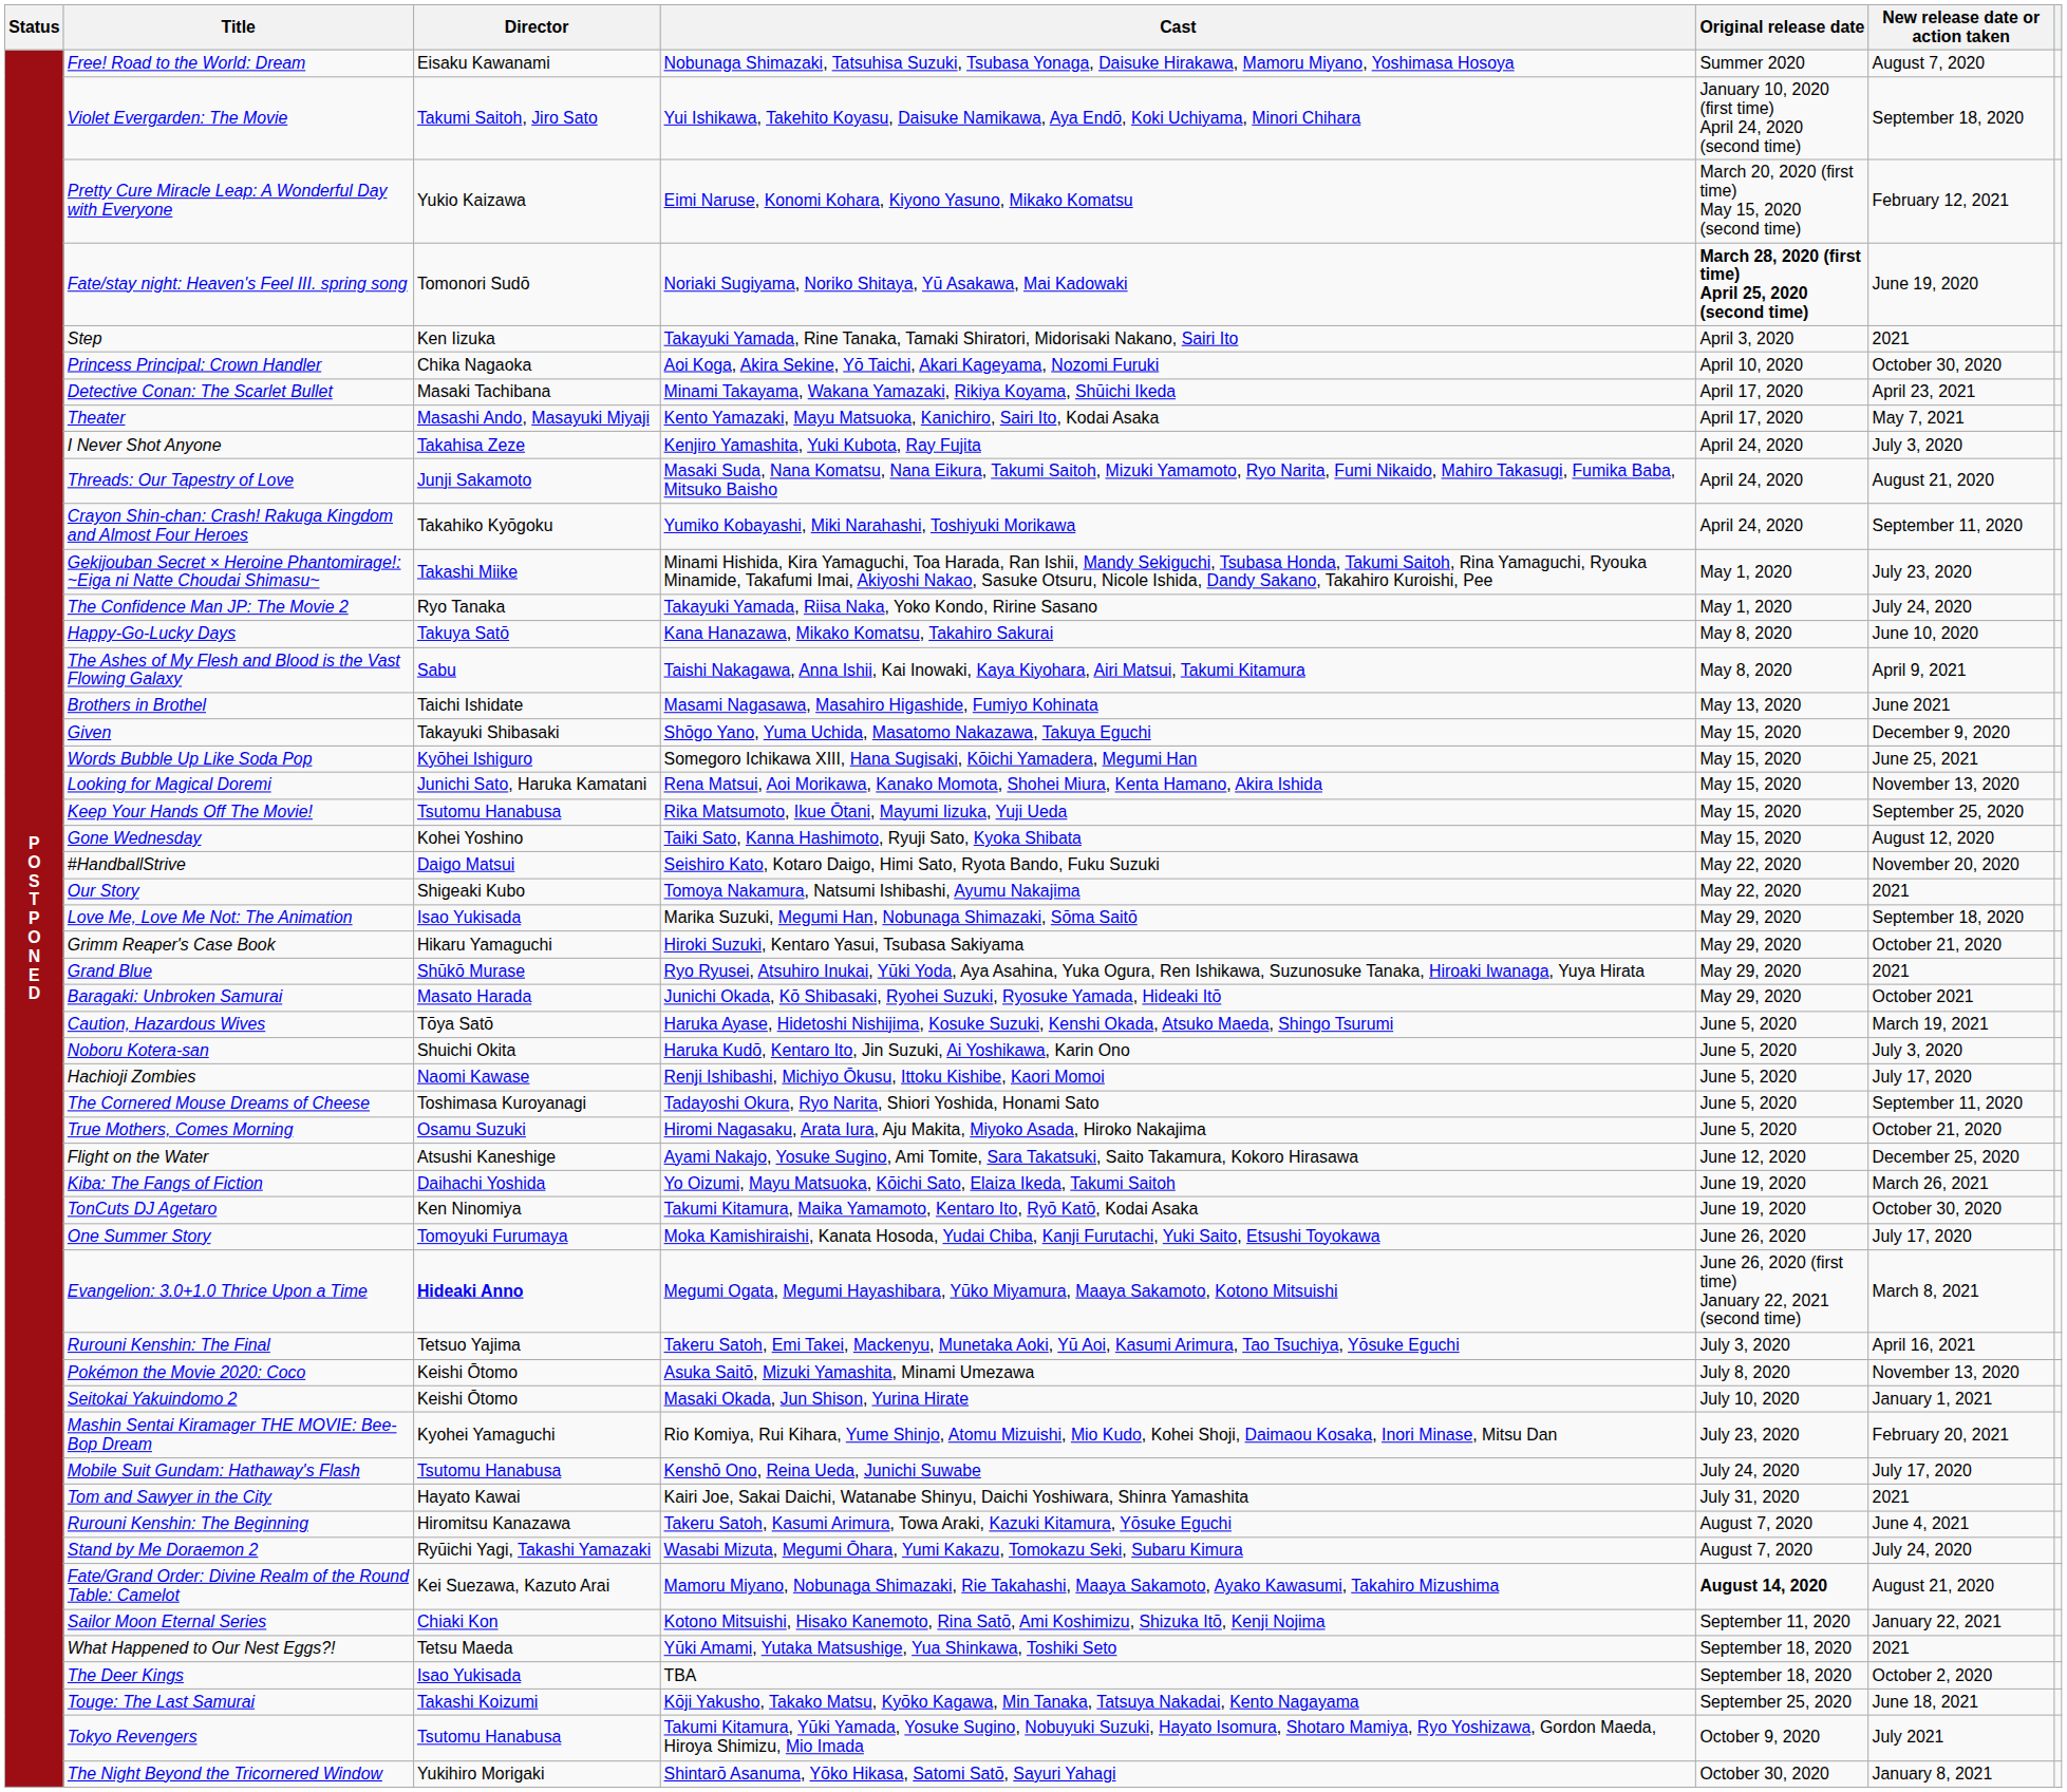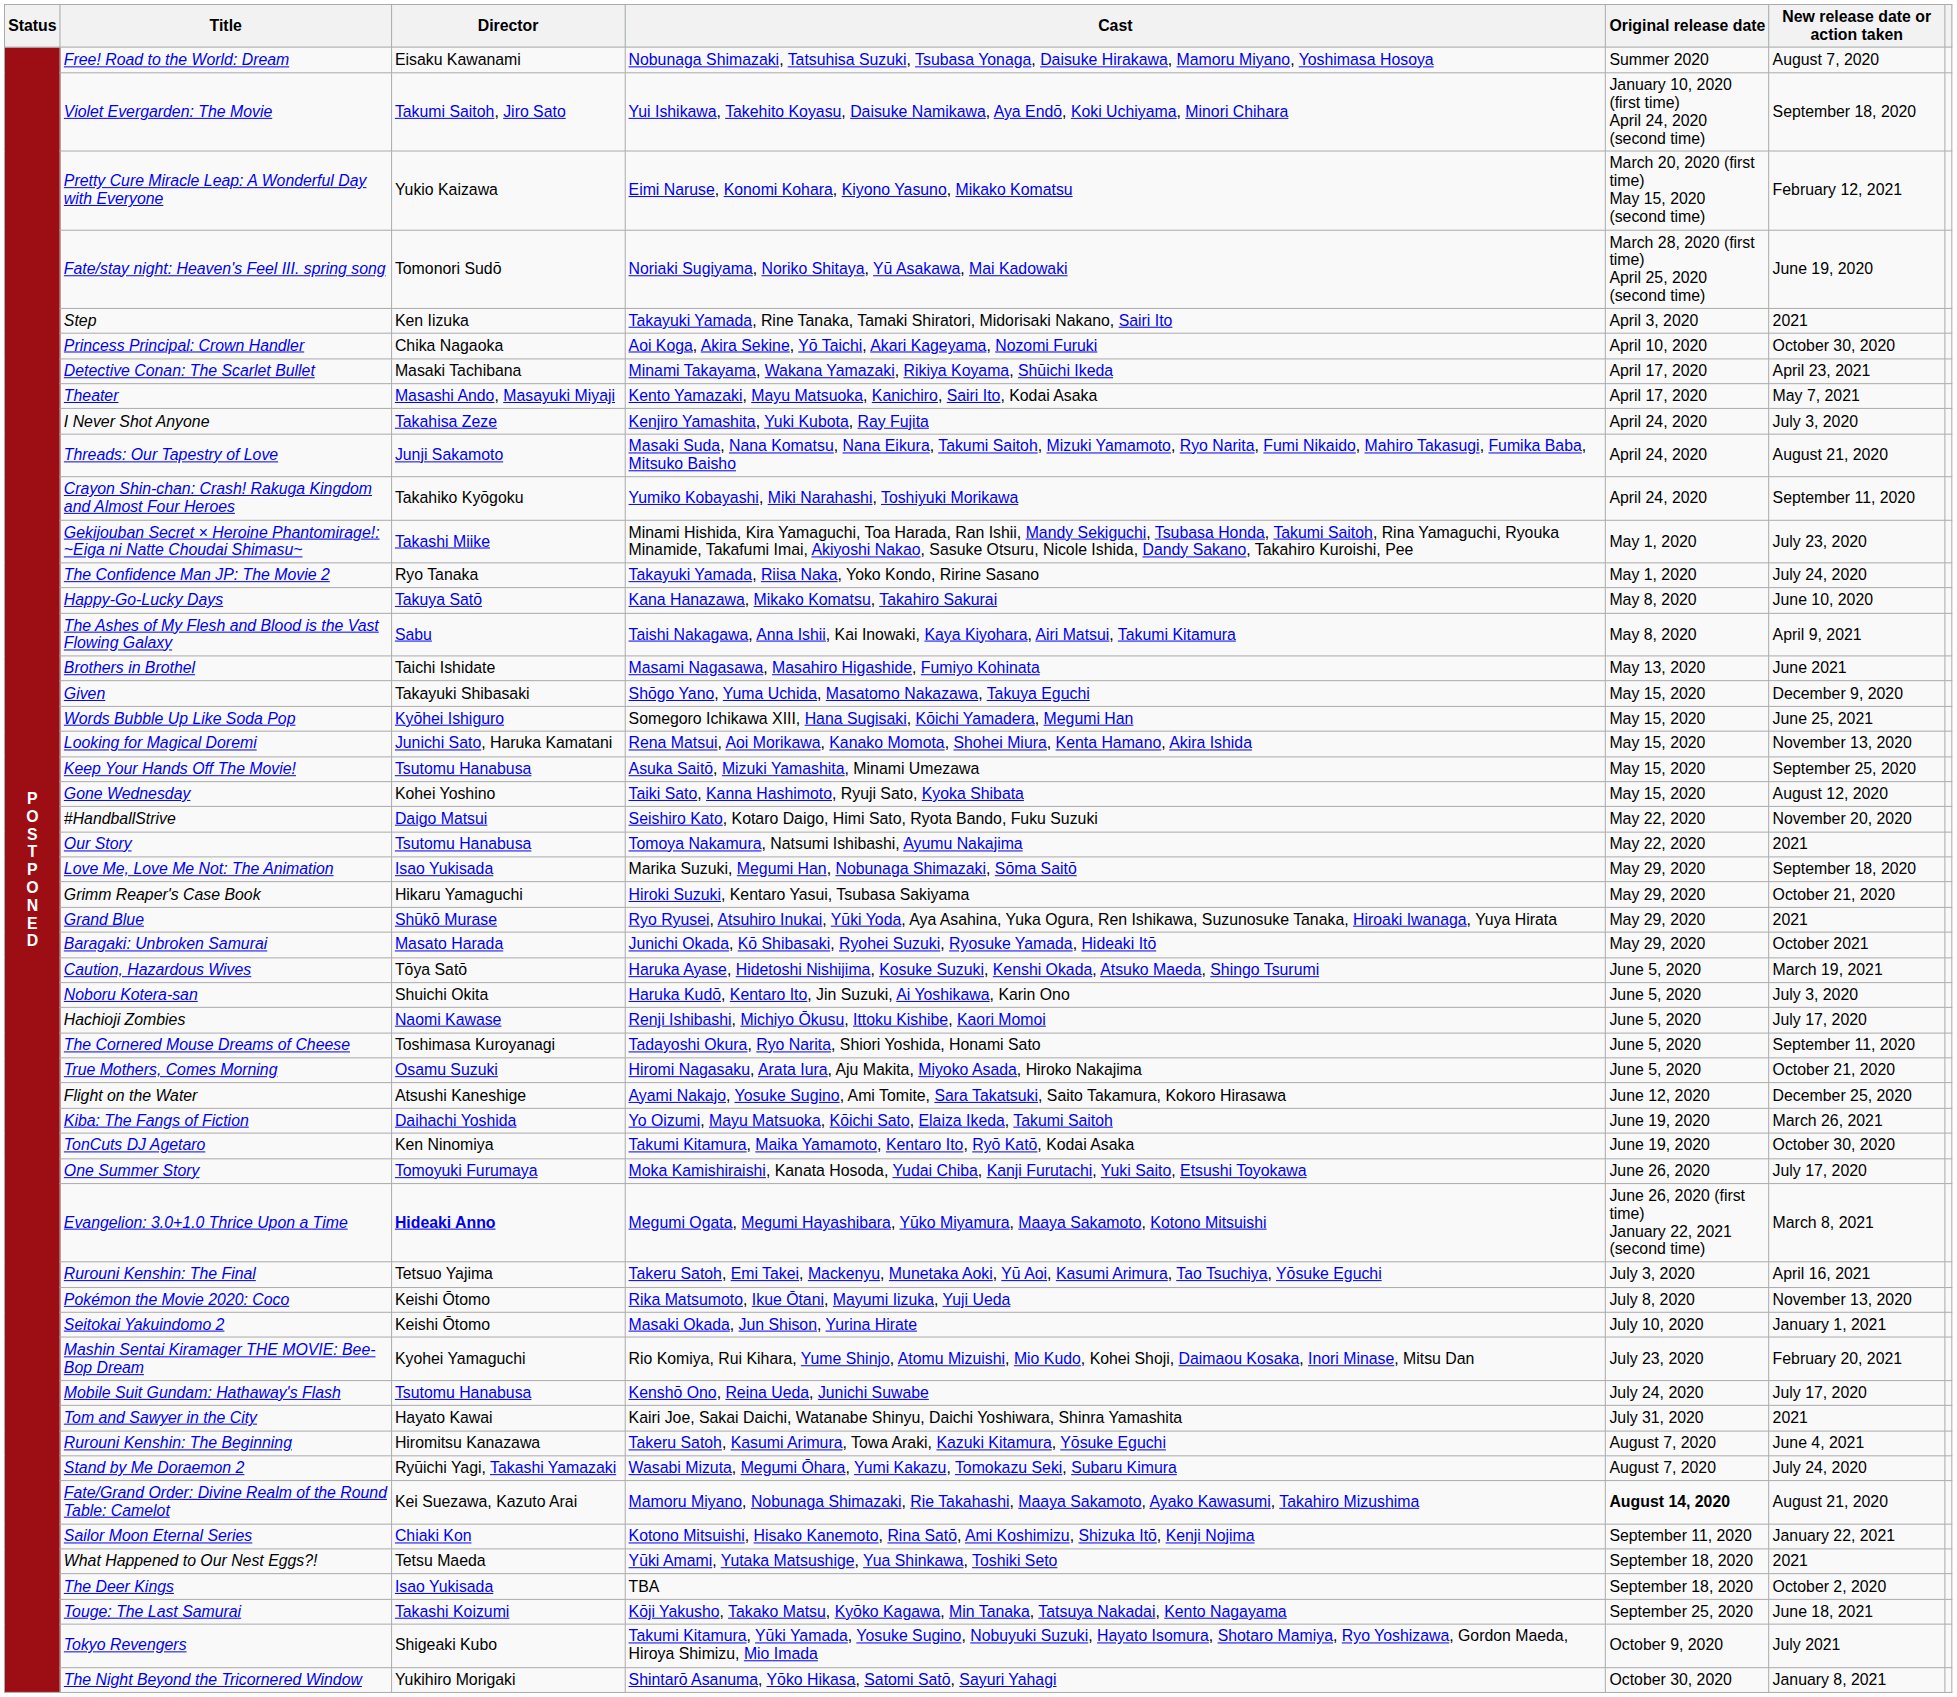Fate/stay night: Heaven's Feel III. spring song | Original release date: bold -> normal
Keep Your Hands Off The Movie! | Cast: Rika Matsumoto, Ikue Ōtani, Mayumi Iizuka, Yuji Ueda -> Asuka Saitō, Mizuki Yamashita, Minami Umezawa
Our Story | Director: Shigeaki Kubo -> Tsutomu Hanabusa
Pokémon the Movie 2020: Coco | Cast: Asuka Saitō, Mizuki Yamashita, Minami Umezawa -> Rika Matsumoto, Ikue Ōtani, Mayumi Iizuka, Yuji Ueda
Tokyo Revengers | Director: Tsutomu Hanabusa -> Shigeaki Kubo
